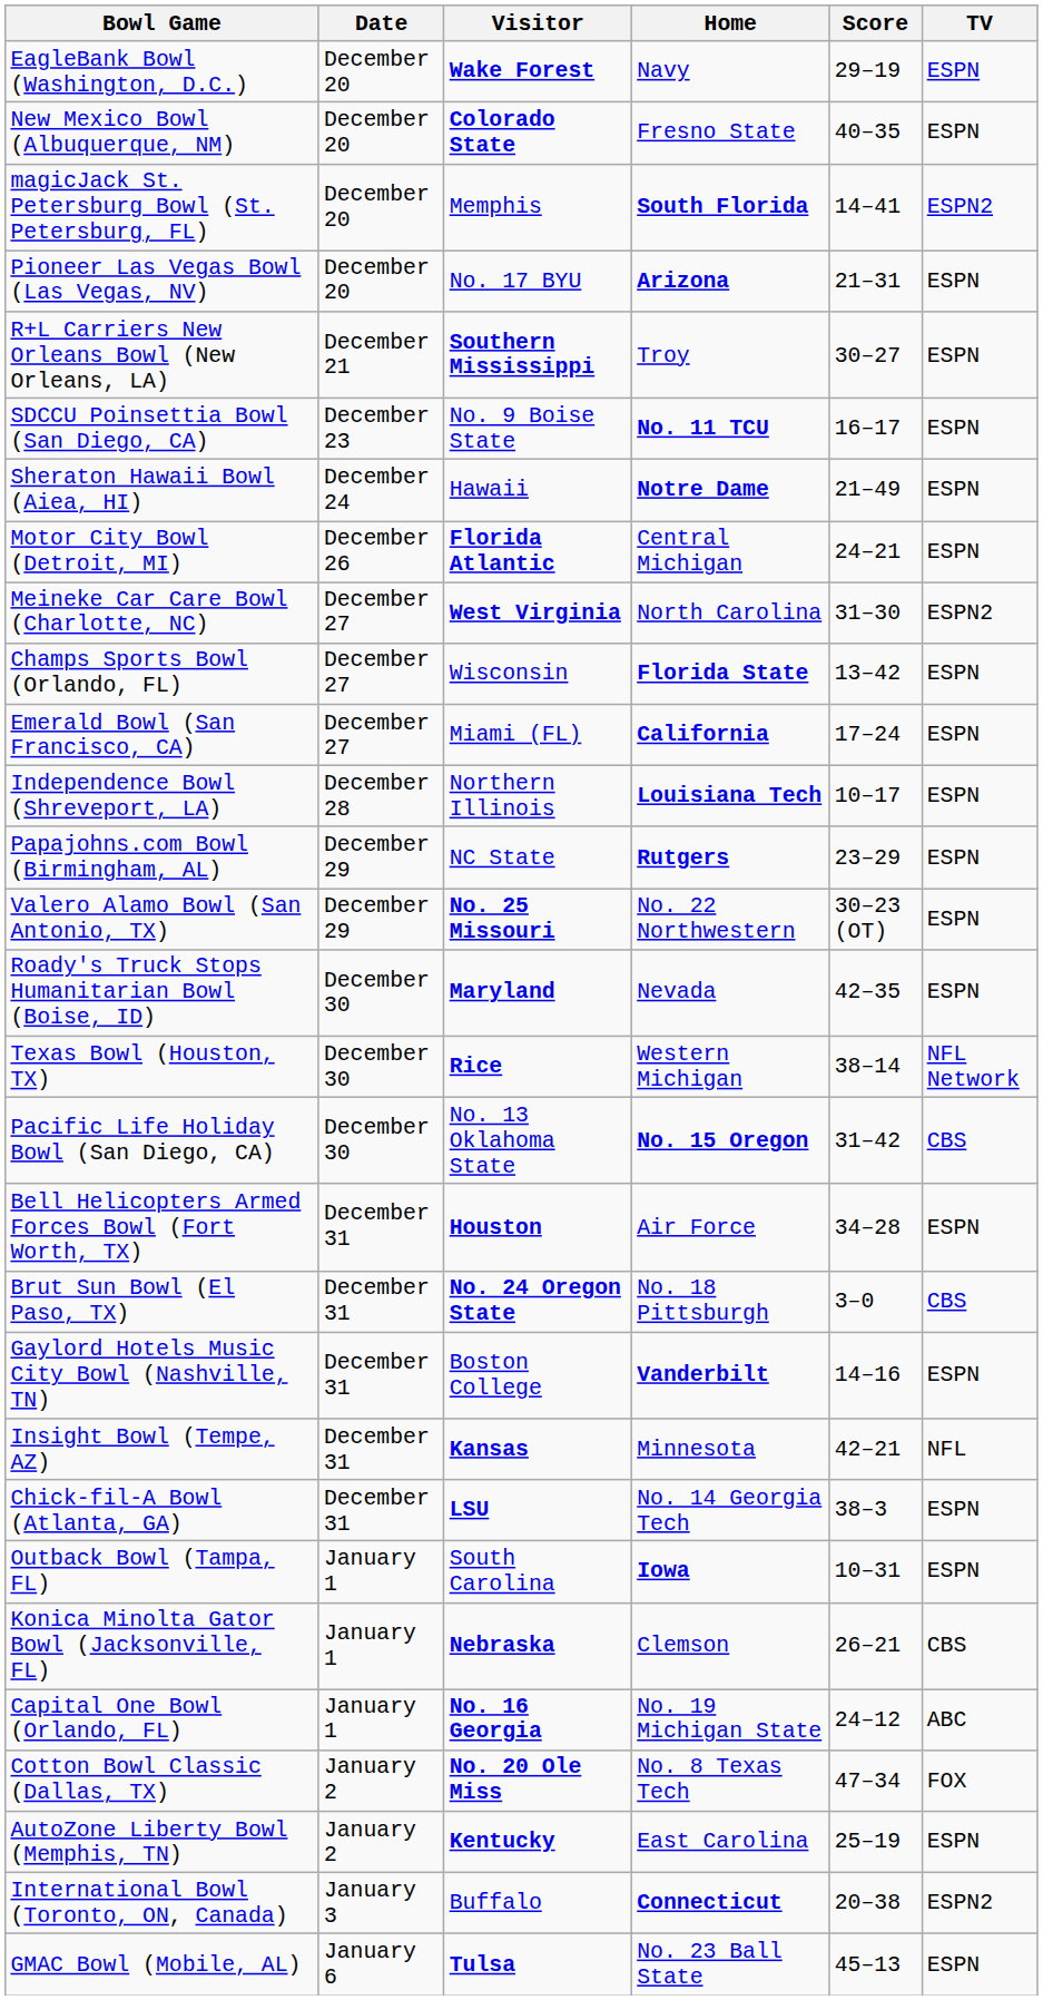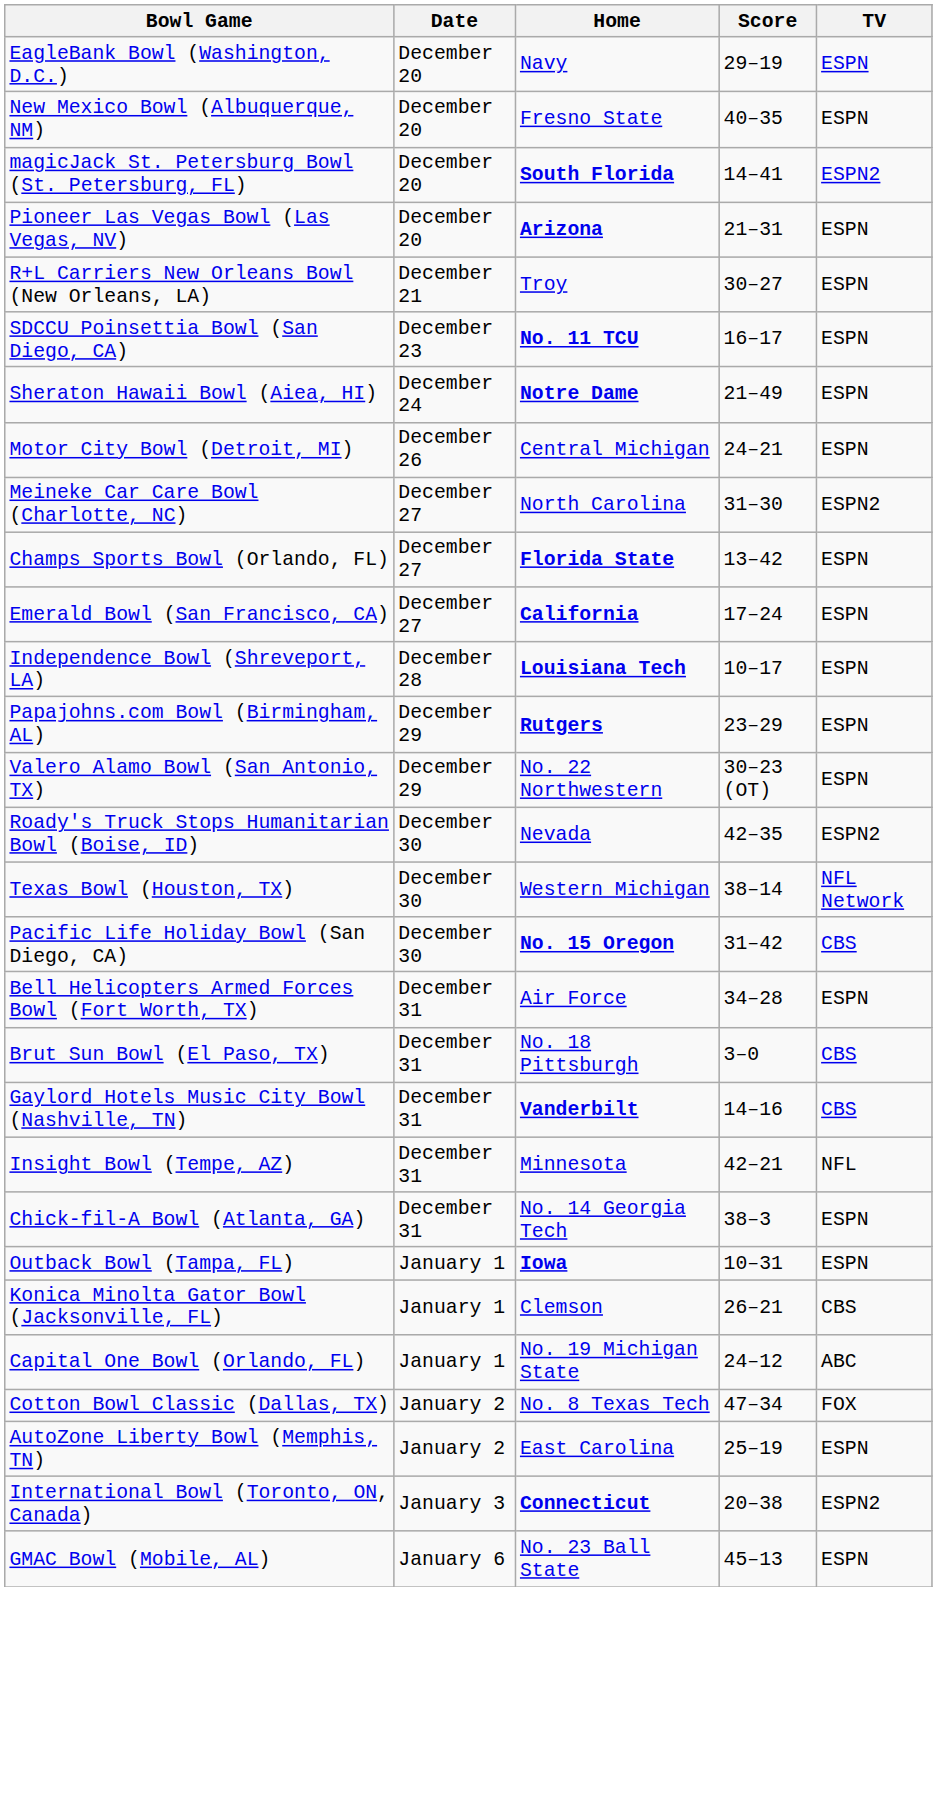- column: Visitor | Wake Forest | Colorado State | Memphis | No. 17 BYU | Southern Mississippi | No. 9 Boise State | Hawaii | Florida Atlantic | West Virginia | Wisconsin | Miami (FL) | Northern Illinois | NC State | No. 25 Missouri | Maryland | Rice | No. 13 Oklahoma State | Houston | No. 24 Oregon State | Boston College | Kansas | LSU | South Carolina | Nebraska | No. 16 Georgia | No. 20 Ole Miss | Kentucky | Buffalo | Tulsa
Roady's Truck Stops Humanitarian Bowl (Boise, ID) | TV: ESPN -> ESPN2
Gaylord Hotels Music City Bowl (Nashville, TN) | TV: ESPN -> CBS
